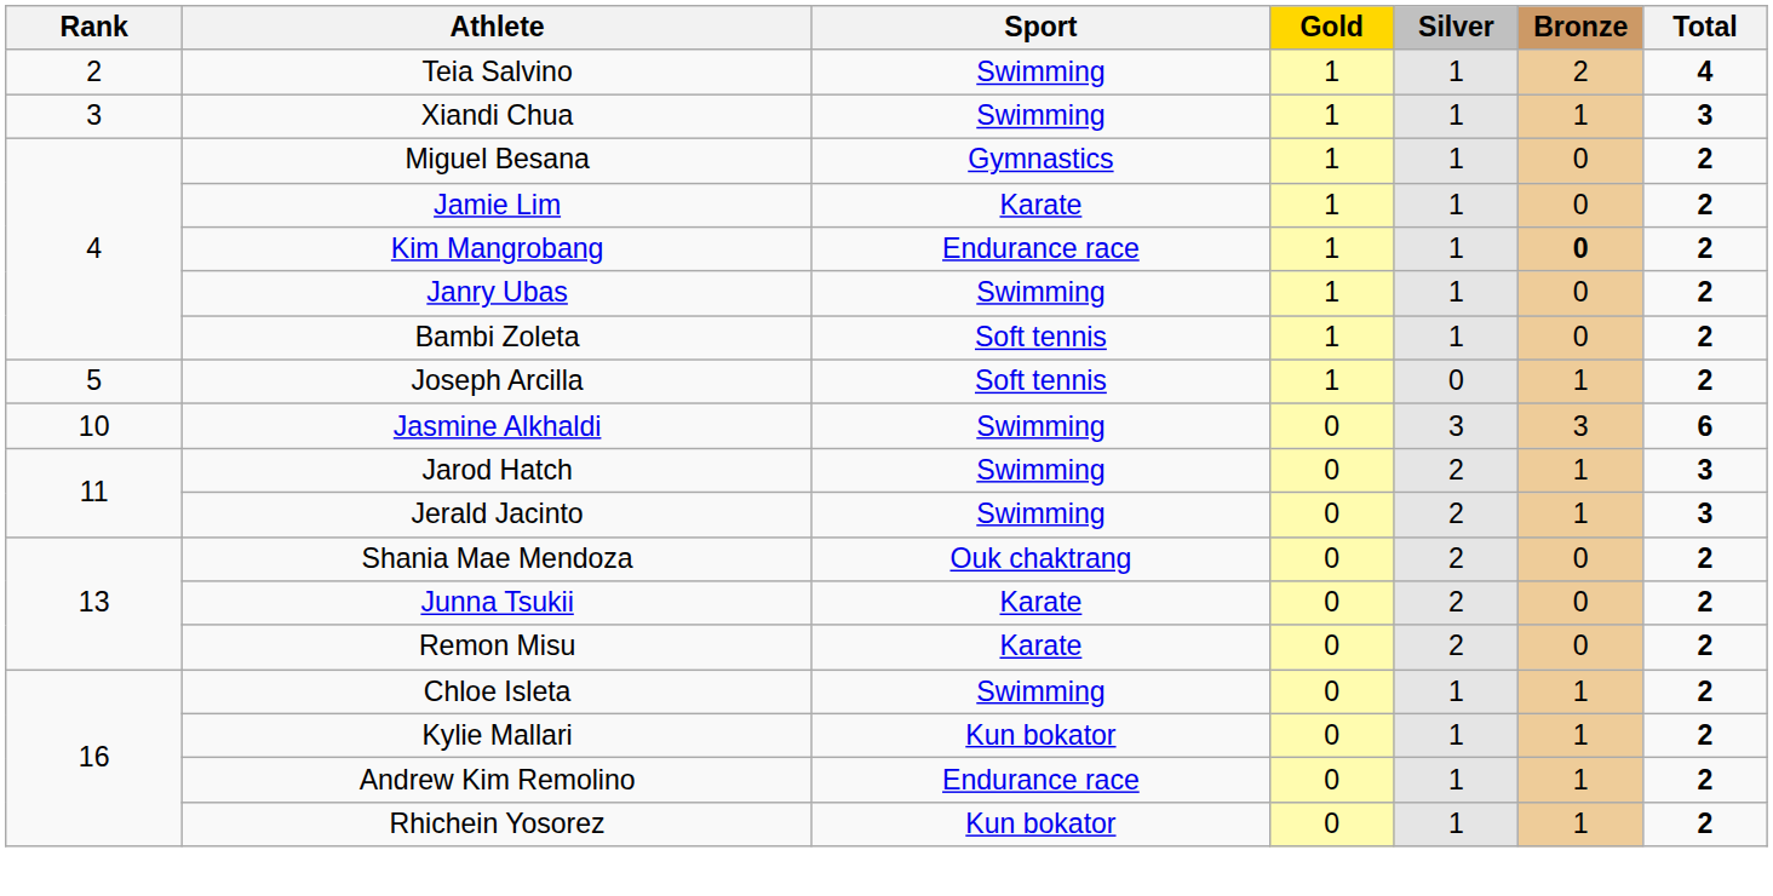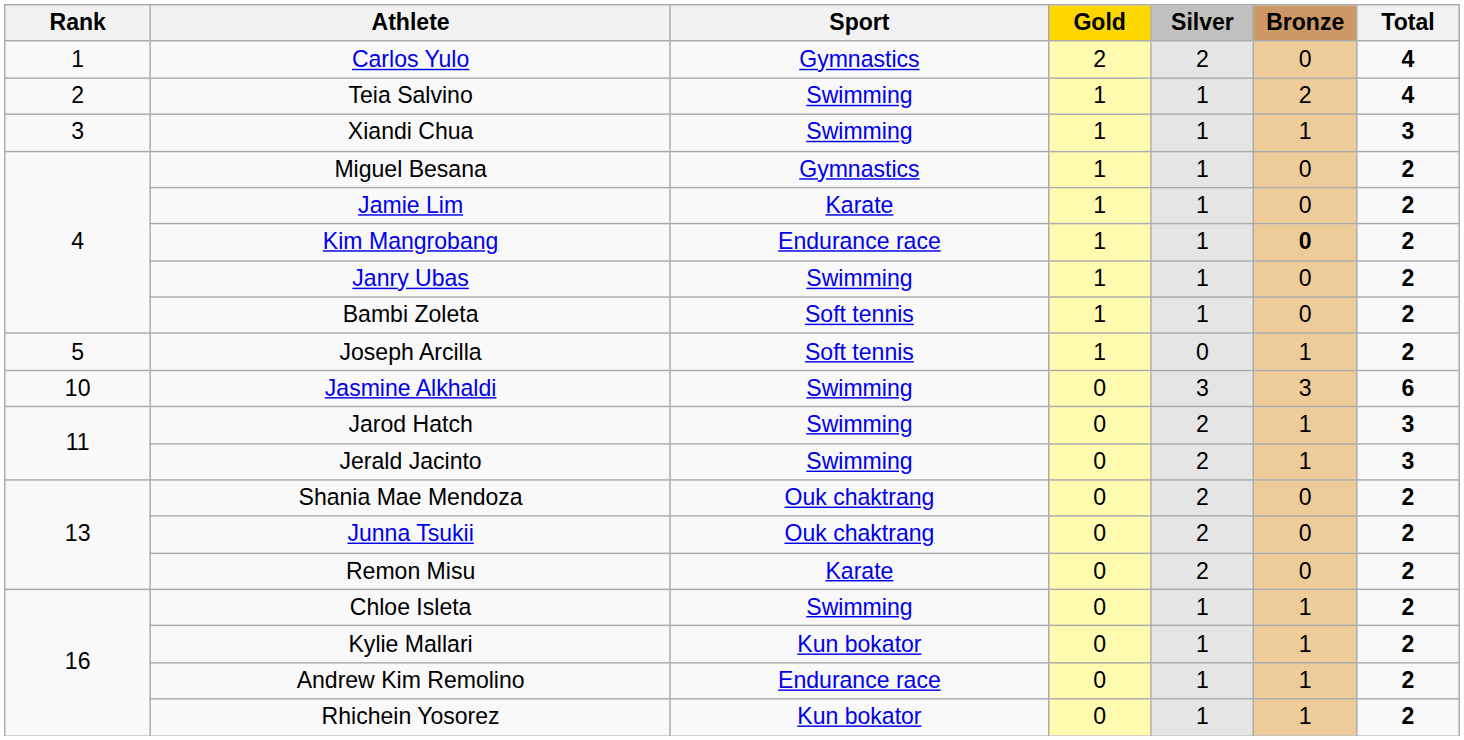+ row: 1 | Carlos Yulo | Gymnastics | 2 | 2 | 0 | 4
Junna Tsukii | Sport: Karate -> Ouk chaktrang
